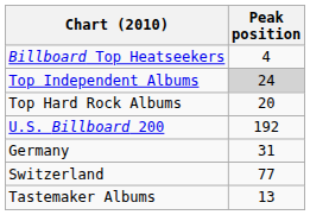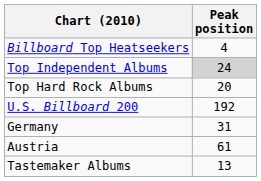+ row: Austria | 61
- row: Switzerland | 77
